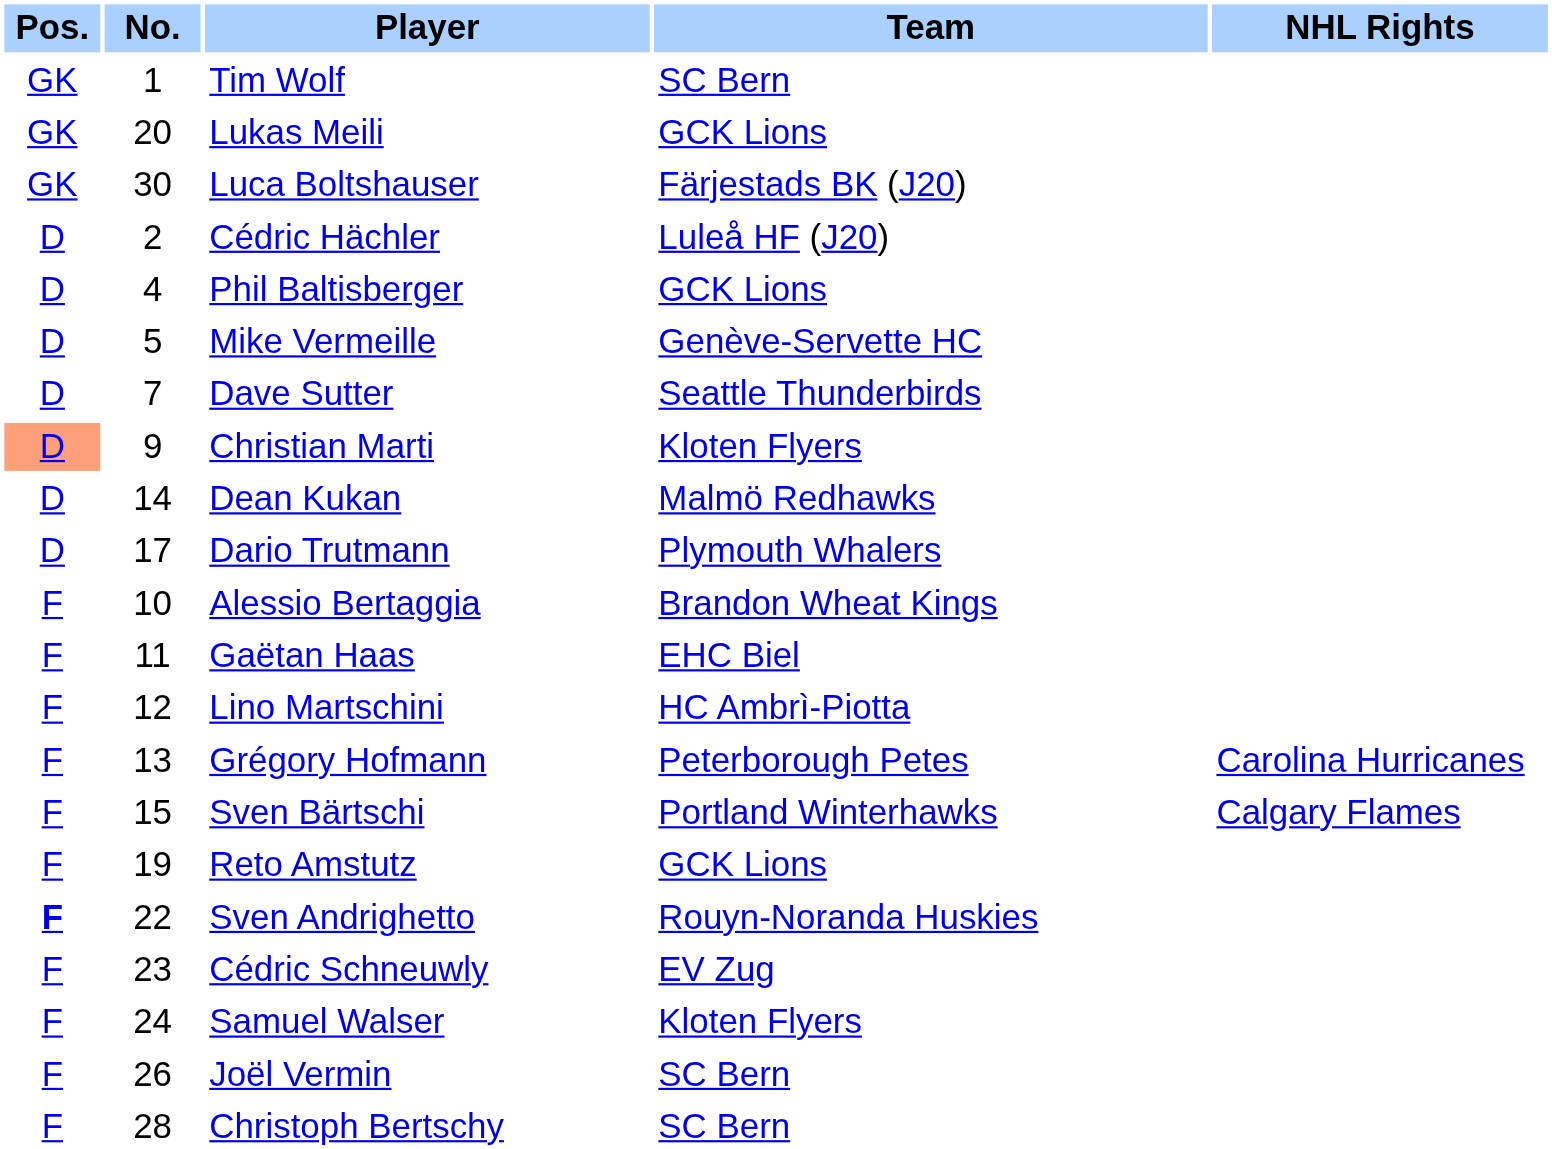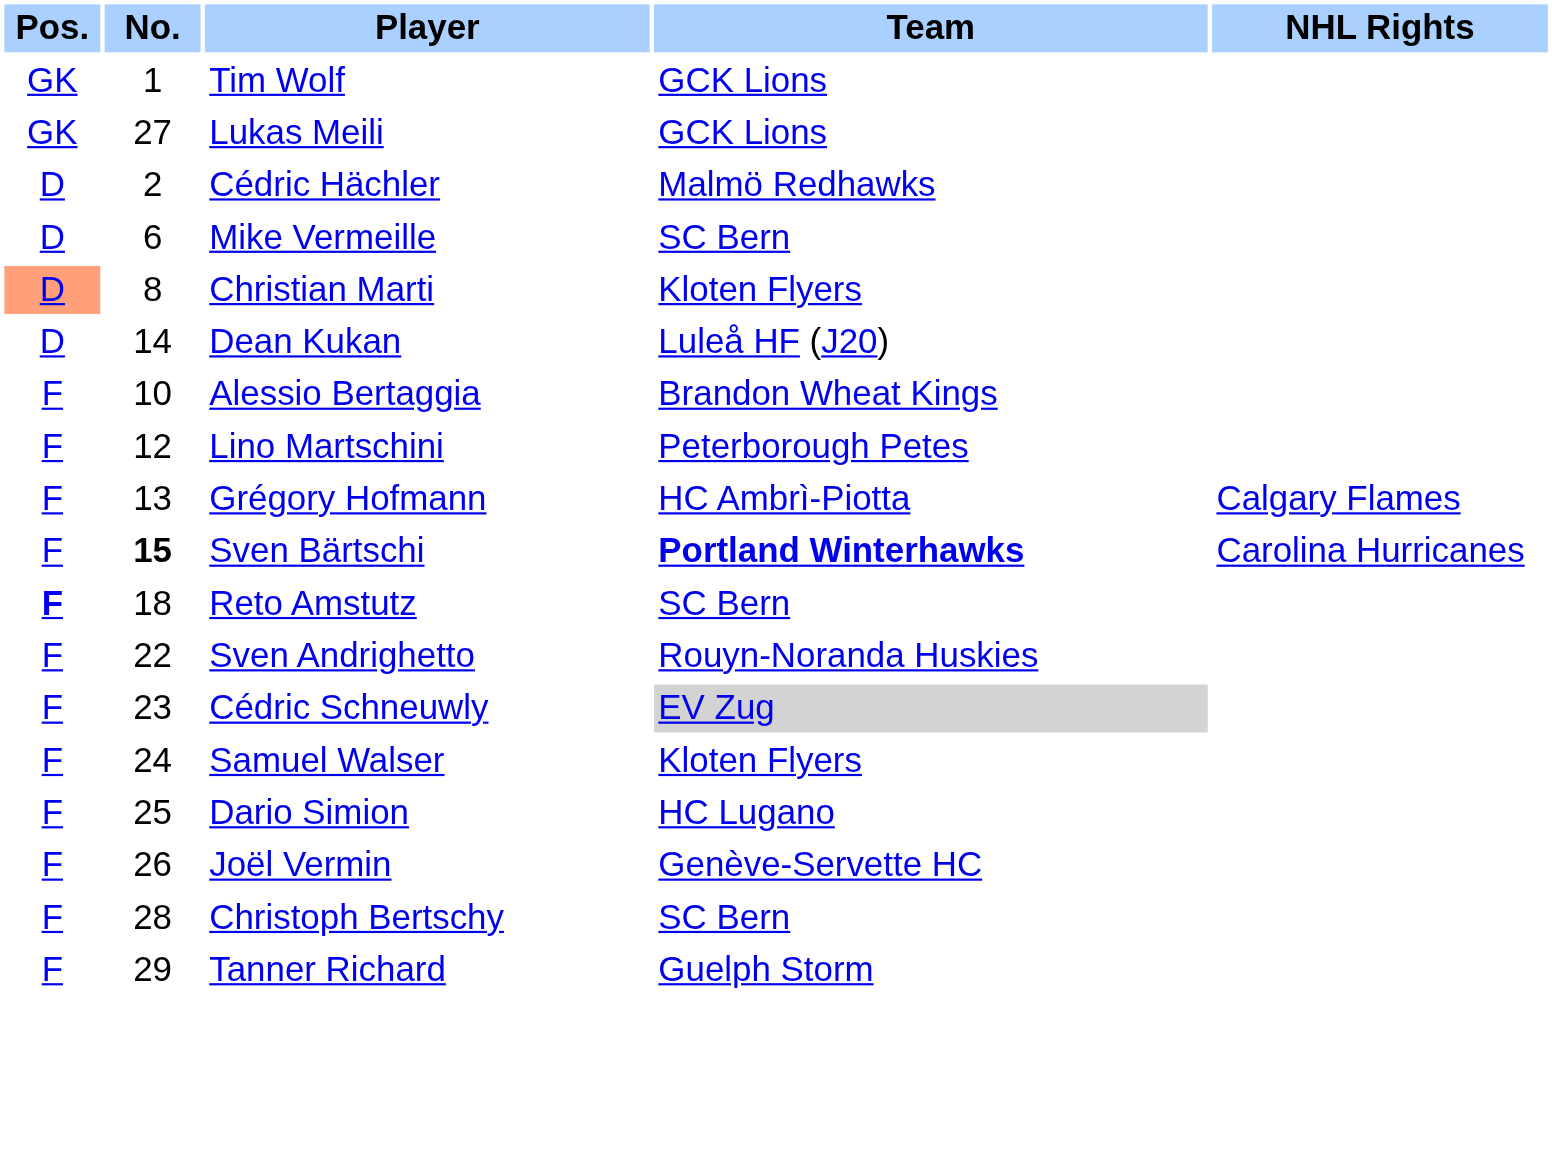Tim Wolf | Team: SC Bern -> GCK Lions
Lukas Meili | No.: 20 -> 27
- row: GK | 30 | Luca Boltshauser | Färjestads BK (J20)
Cédric Hächler | Team: Luleå HF (J20) -> Malmö Redhawks
- row: D | 4 | Phil Baltisberger | GCK Lions
Mike Vermeille | No.: 5 -> 6
Mike Vermeille | Team: Genève-Servette HC -> SC Bern
- row: D | 7 | Dave Sutter | Seattle Thunderbirds
Christian Marti | No.: 9 -> 8
Dean Kukan | Team: Malmö Redhawks -> Luleå HF (J20)
- row: D | 17 | Dario Trutmann | Plymouth Whalers
- row: F | 11 | Gaëtan Haas | EHC Biel
Lino Martschini | Team: HC Ambrì-Piotta -> Peterborough Petes
Grégory Hofmann | Team: Peterborough Petes -> HC Ambrì-Piotta
Grégory Hofmann | NHL Rights: Carolina Hurricanes -> Calgary Flames
Sven Bärtschi | No.: normal -> bold
Sven Bärtschi | Team: normal -> bold
Sven Bärtschi | NHL Rights: Calgary Flames -> Carolina Hurricanes
Reto Amstutz | Pos.: normal -> bold
Reto Amstutz | No.: 19 -> 18
Reto Amstutz | Team: GCK Lions -> SC Bern
Sven Andrighetto | Pos.: bold -> normal
Cédric Schneuwly | Team: no background -> lightgrey background
+ row: F | 25 | Dario Simion | HC Lugano
Joël Vermin | Team: SC Bern -> Genève-Servette HC
+ row: F | 29 | Tanner Richard | Guelph Storm
